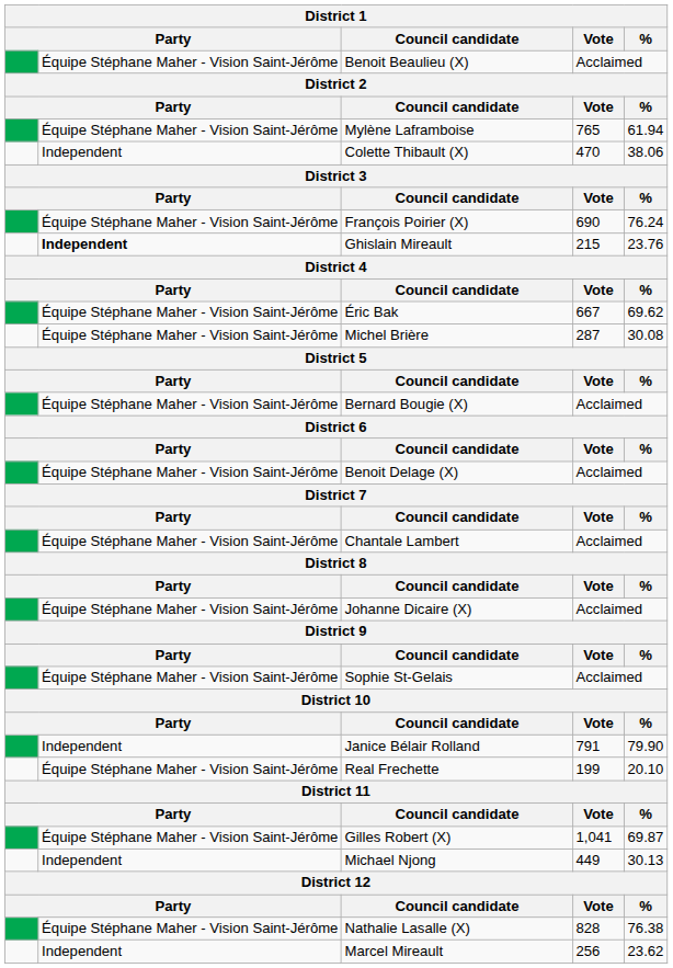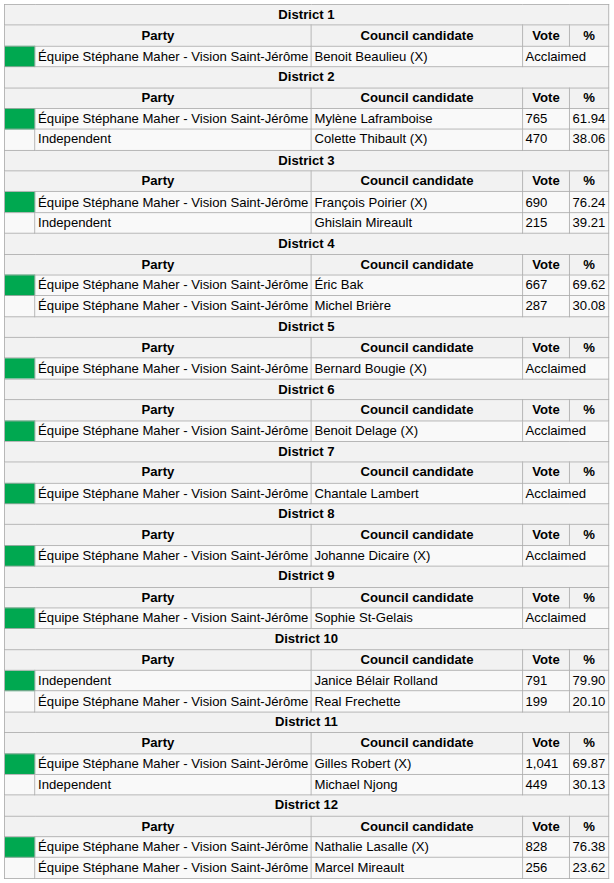Ghislain Mireault | column 2: bold -> normal
Ghislain Mireault | %: 23.76 -> 39.21
Marcel Mireault | column 2: Independent -> Équipe Stéphane Maher - Vision Saint-Jérôme
